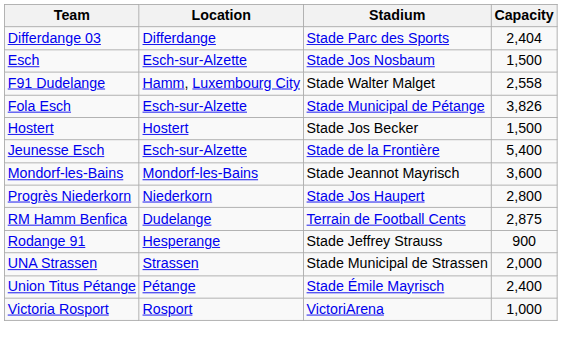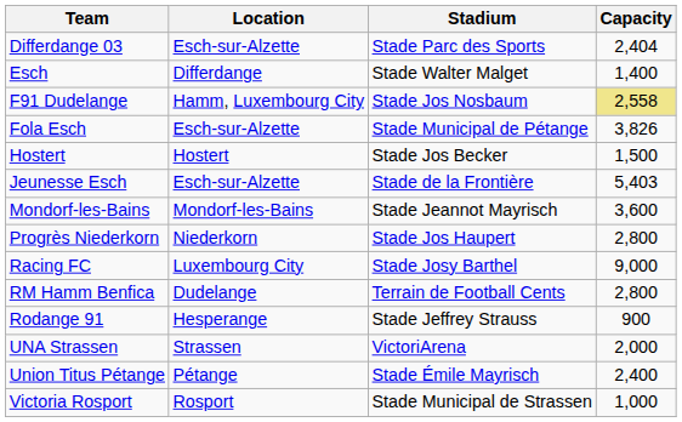Differdange 03 | Location: Differdange -> Esch-sur-Alzette
Esch | Location: Esch-sur-Alzette -> Differdange
Esch | Stadium: Stade Jos Nosbaum -> Stade Walter Malget
Esch | Capacity: 1,500 -> 1,400
F91 Dudelange | Stadium: Stade Walter Malget -> Stade Jos Nosbaum
F91 Dudelange | Capacity: no background -> khaki background
Jeunesse Esch | Capacity: 5,400 -> 5,403
+ row: Racing FC | Luxembourg City | Stade Josy Barthel | 9,000
RM Hamm Benfica | Capacity: 2,875 -> 2,800
UNA Strassen | Stadium: Stade Municipal de Strassen -> VictoriArena
Victoria Rosport | Stadium: VictoriArena -> Stade Municipal de Strassen
